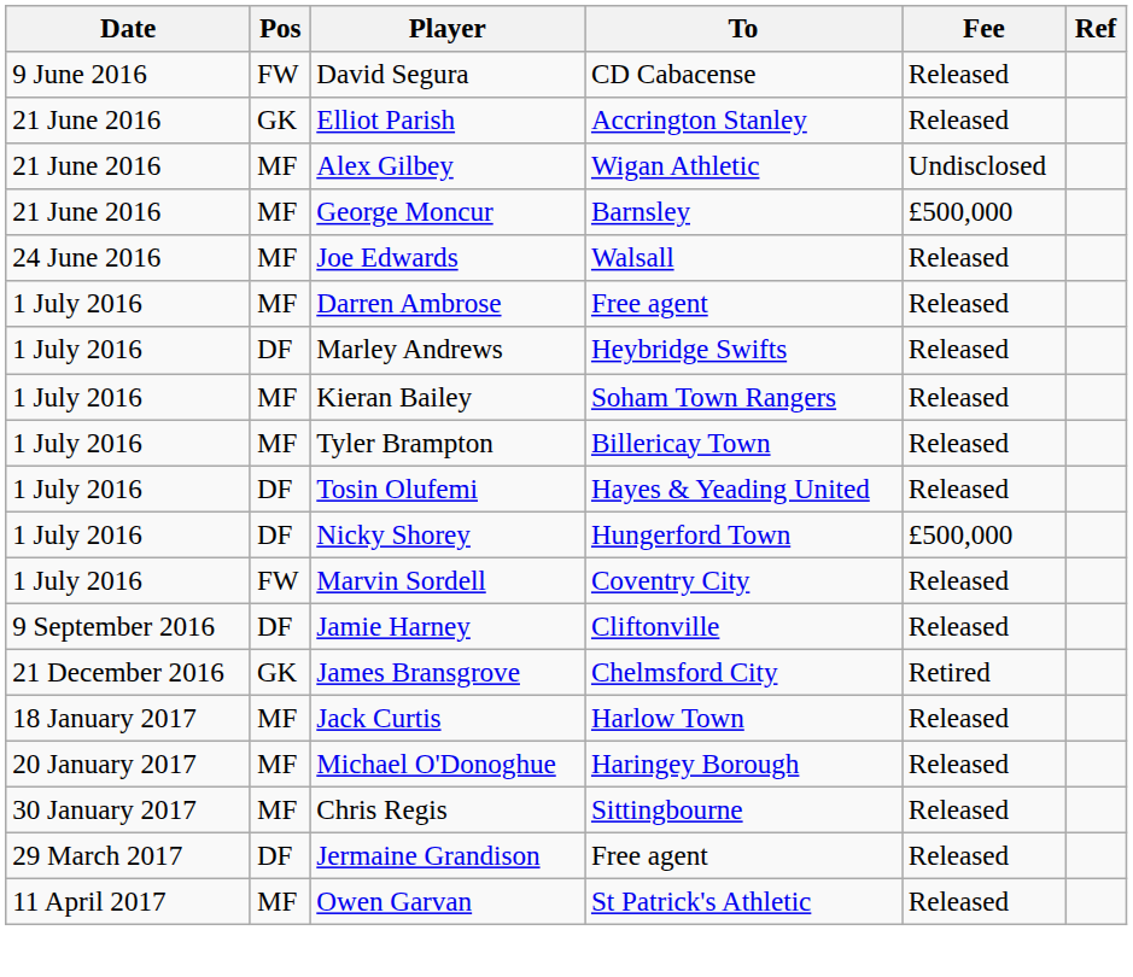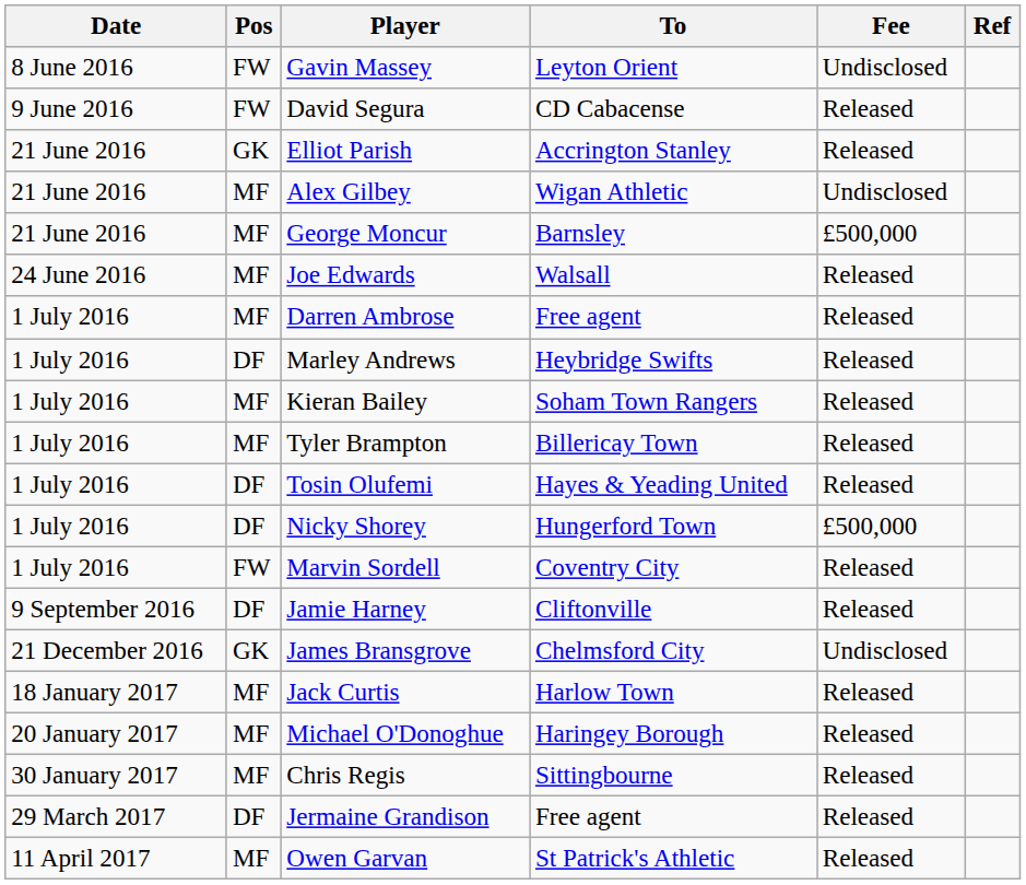+ row: 8 June 2016 | FW | Gavin Massey | Leyton Orient | Undisclosed
James Bransgrove | Fee: Retired -> Undisclosed
